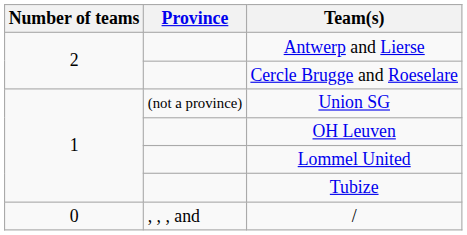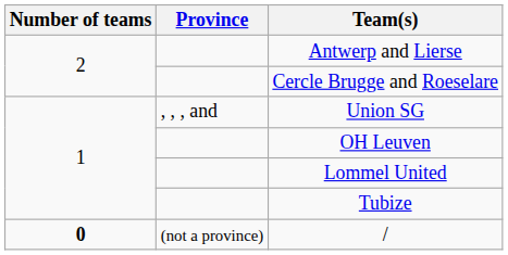Union SG | Province: (not a province) -> , , , and
/ | Number of teams: normal -> bold
/ | Province: , , , and -> (not a province)
